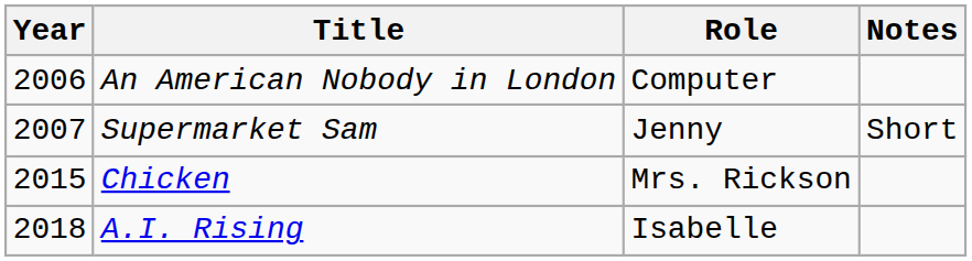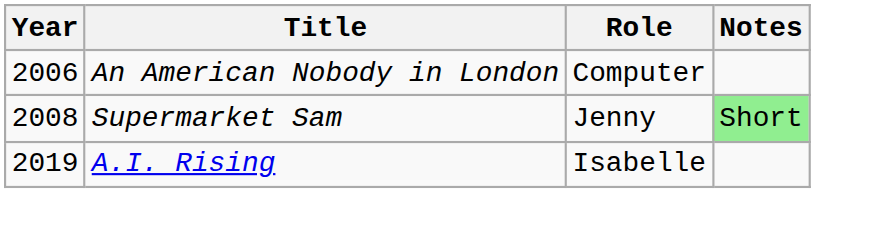Supermarket Sam | Year: 2007 -> 2008
Supermarket Sam | Notes: no background -> lightgreen background
- row: 2015 | Chicken | Mrs. Rickson
A.I. Rising | Year: 2018 -> 2019
